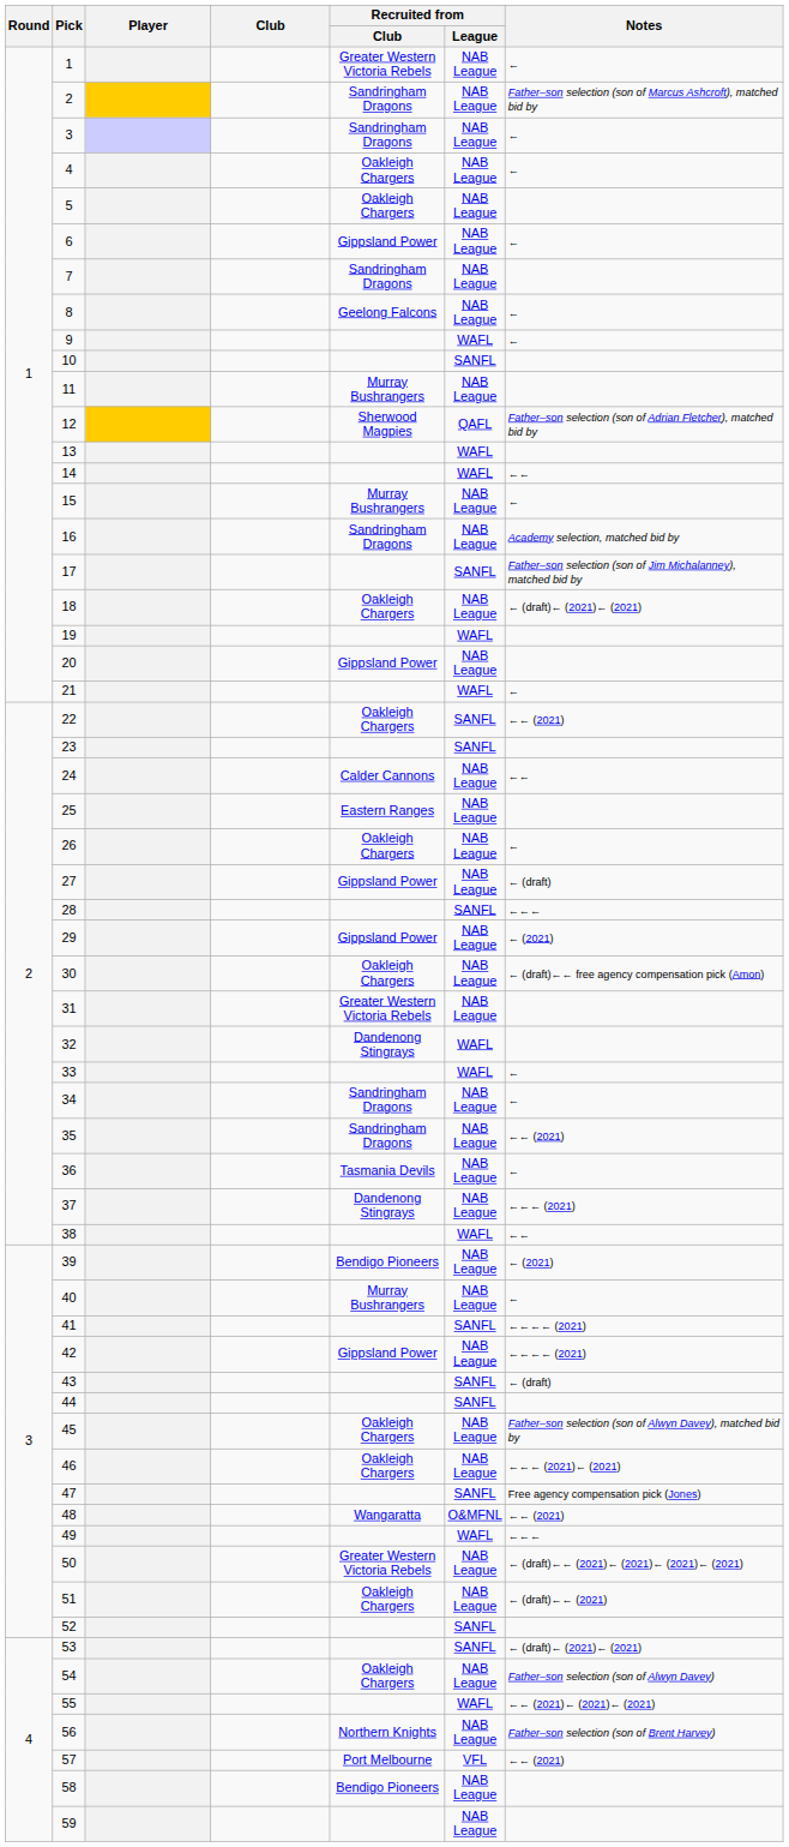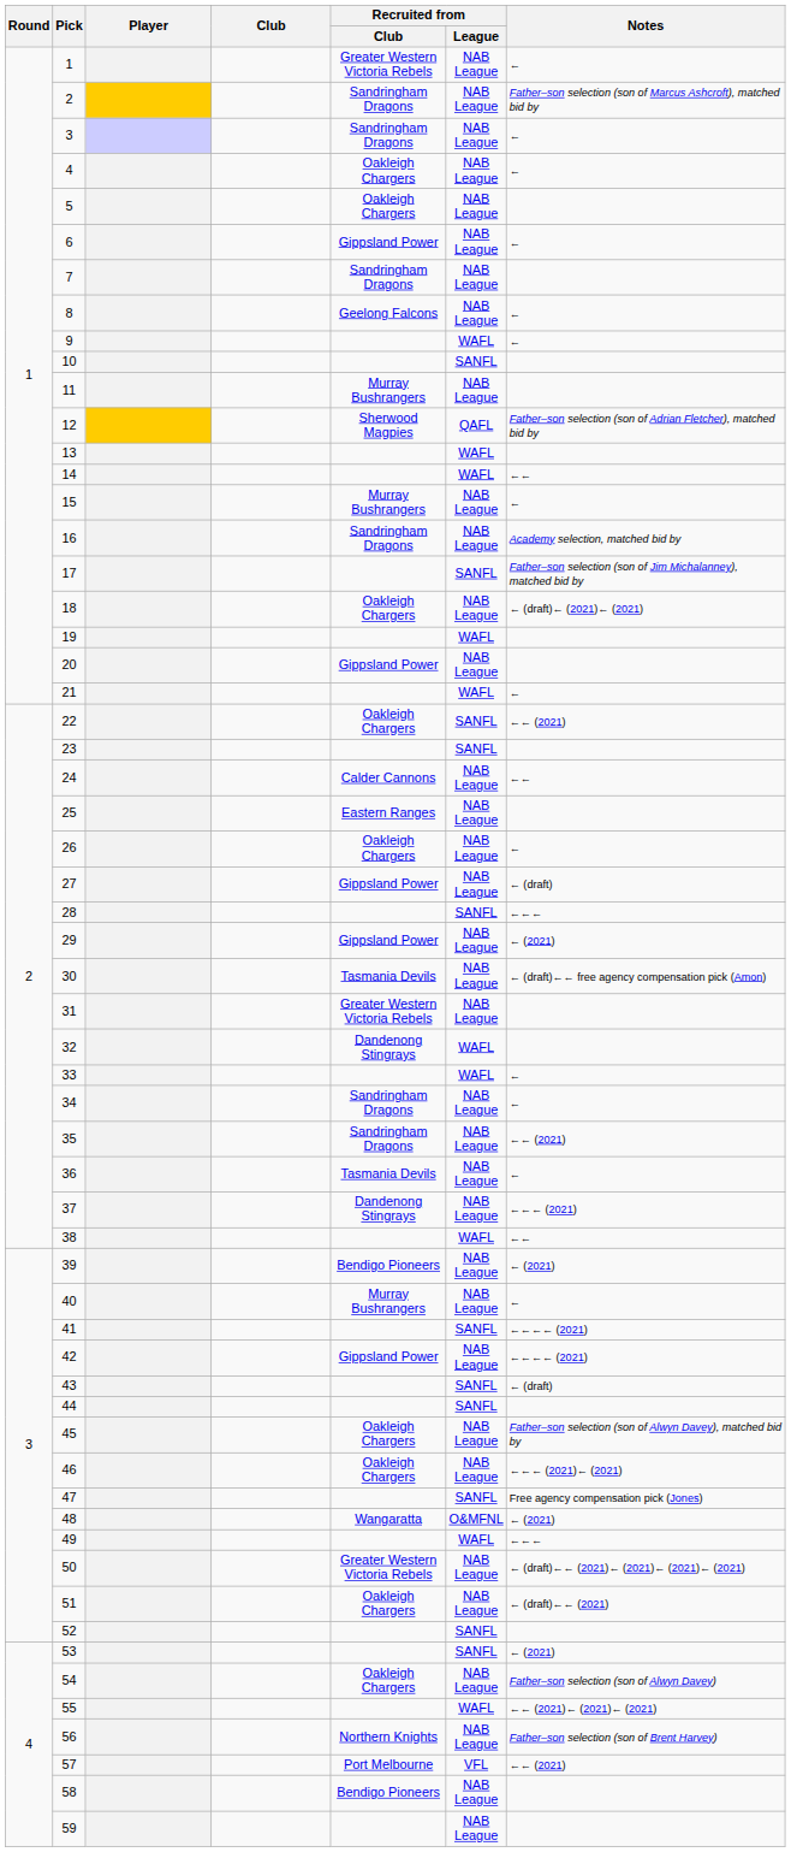30 | Recruited from / Club: Oakleigh Chargers -> Tasmania Devils
48 | Notes: ←← (2021) -> ← (2021)
53 | Notes: ← (draft)← (2021)← (2021) -> ← (2021)
